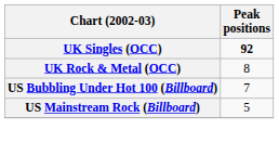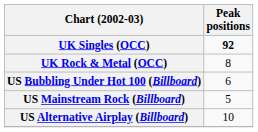US Bubbling Under Hot 100 (Billboard) | Peak positions: 7 -> 6
+ row: US Alternative Airplay (Billboard) | 10
